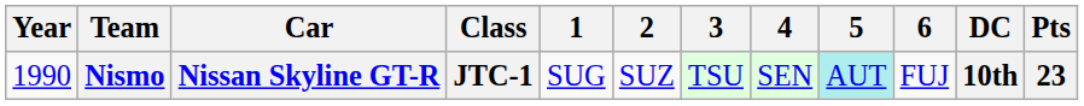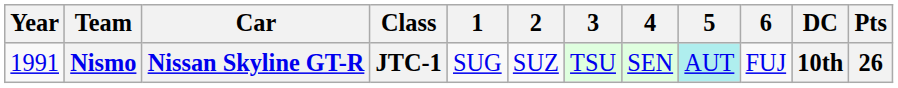Nismo | Year: 1990 -> 1991
Nismo | Pts: 23 -> 26
